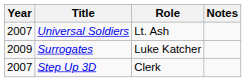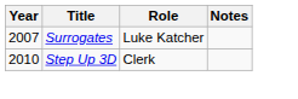- row: 2007 | Universal Soldiers | Lt. Ash
Surrogates | Year: 2009 -> 2007
Step Up 3D | Year: 2007 -> 2010
